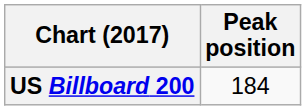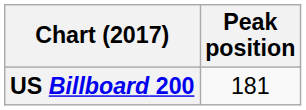US Billboard 200 | Peak position: 184 -> 181
